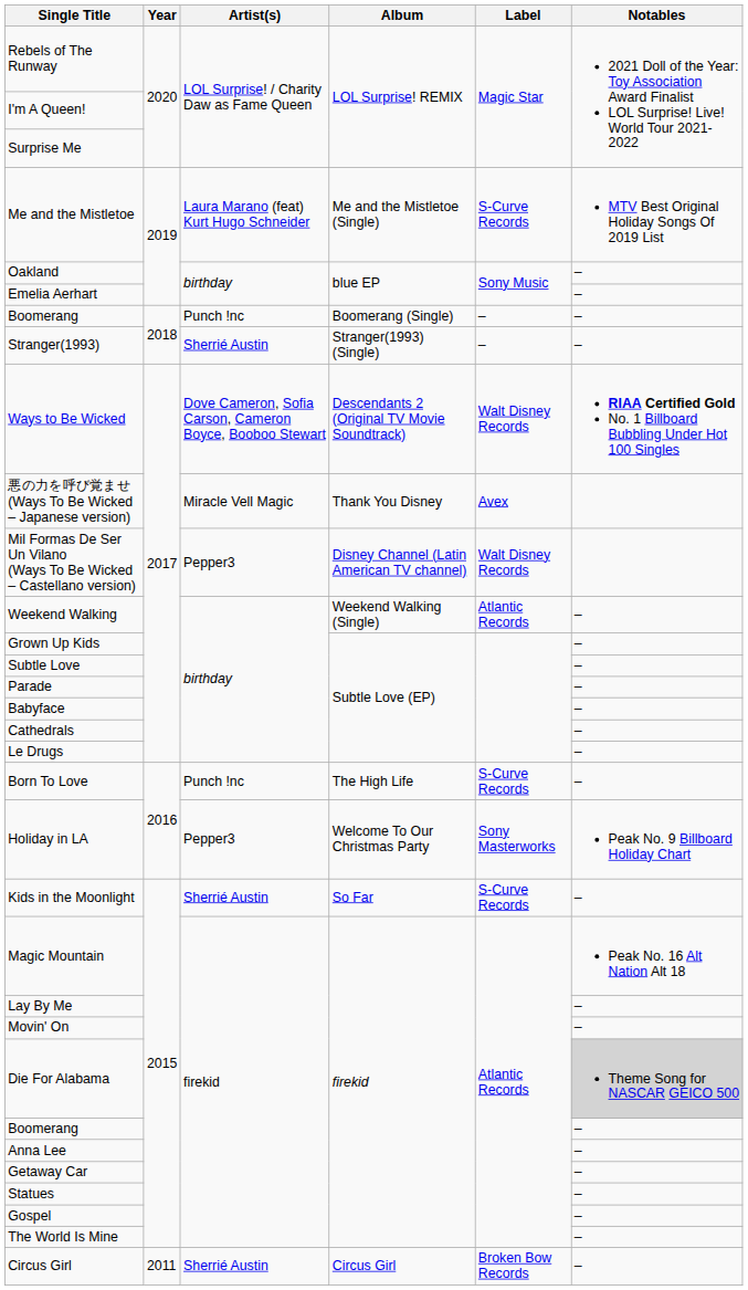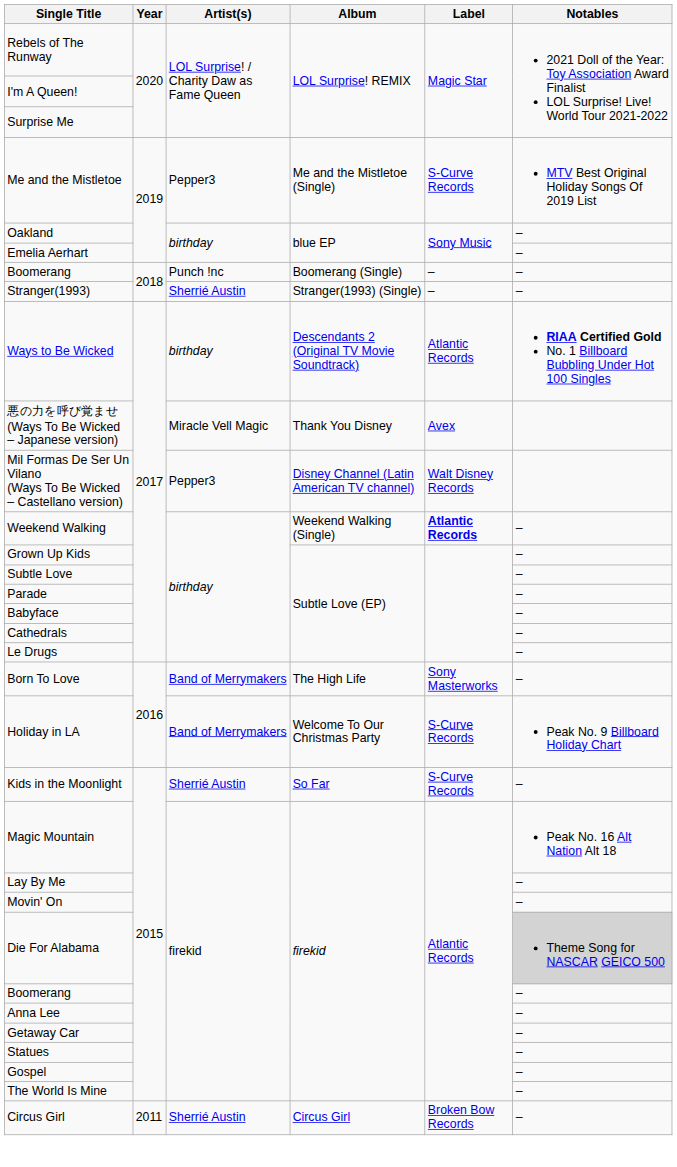Me and the Mistletoe | Artist(s): Laura Marano (feat) Kurt Hugo Schneider -> Pepper3
Ways to Be Wicked | Artist(s): Dove Cameron, Sofia Carson, Cameron Boyce, Booboo Stewart -> birthday
Ways to Be Wicked | Label: Walt Disney Records -> Atlantic Records
Weekend Walking | Label: normal -> bold
Born To Love | Artist(s): Punch !nc -> Band of Merrymakers
Born To Love | Label: S-Curve Records -> Sony Masterworks
Holiday in LA | Artist(s): Pepper3 -> Band of Merrymakers
Holiday in LA | Label: Sony Masterworks -> S-Curve Records
